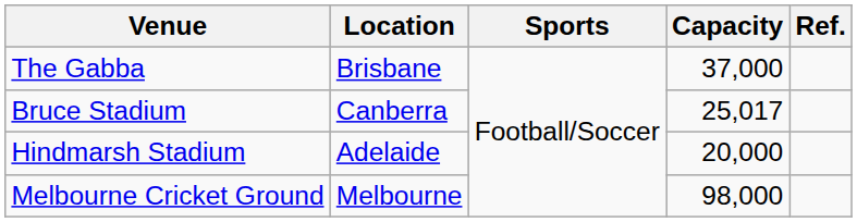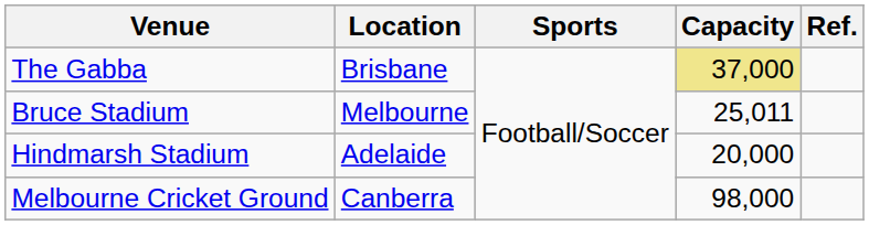The Gabba | Capacity: no background -> khaki background
Bruce Stadium | Location: Canberra -> Melbourne
Bruce Stadium | Capacity: 25,017 -> 25,011
Melbourne Cricket Ground | Location: Melbourne -> Canberra
